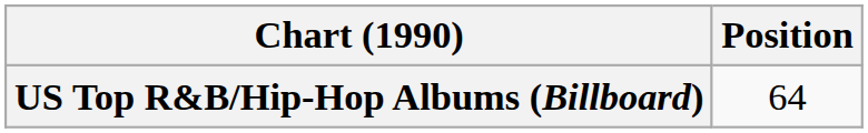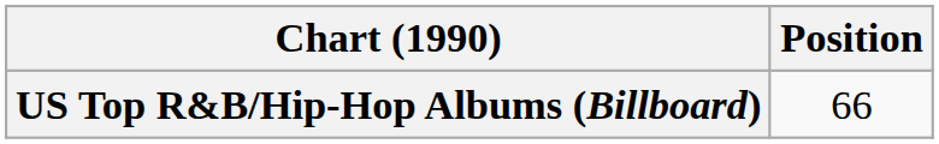US Top R&B/Hip-Hop Albums (Billboard) | Position: 64 -> 66
